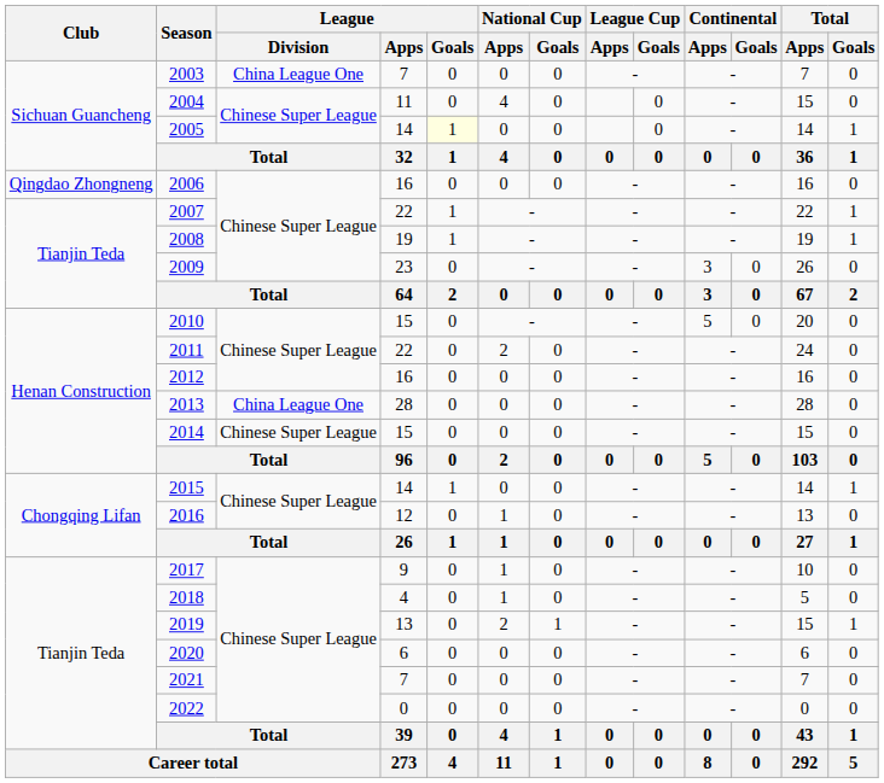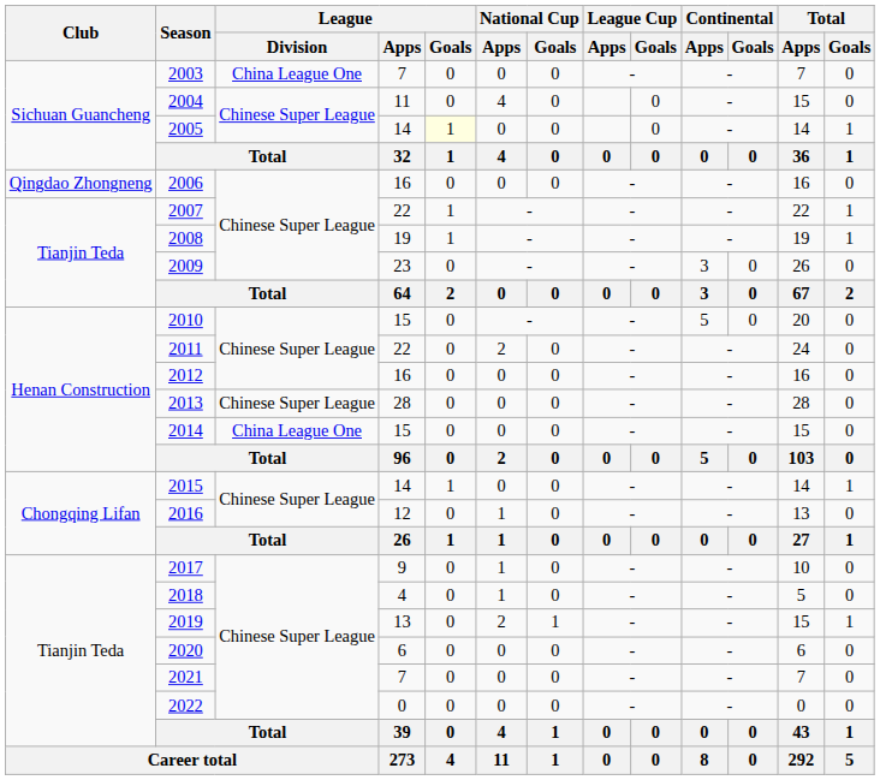2013 | League / Division: China League One -> Chinese Super League
2014 | League / Division: Chinese Super League -> China League One
